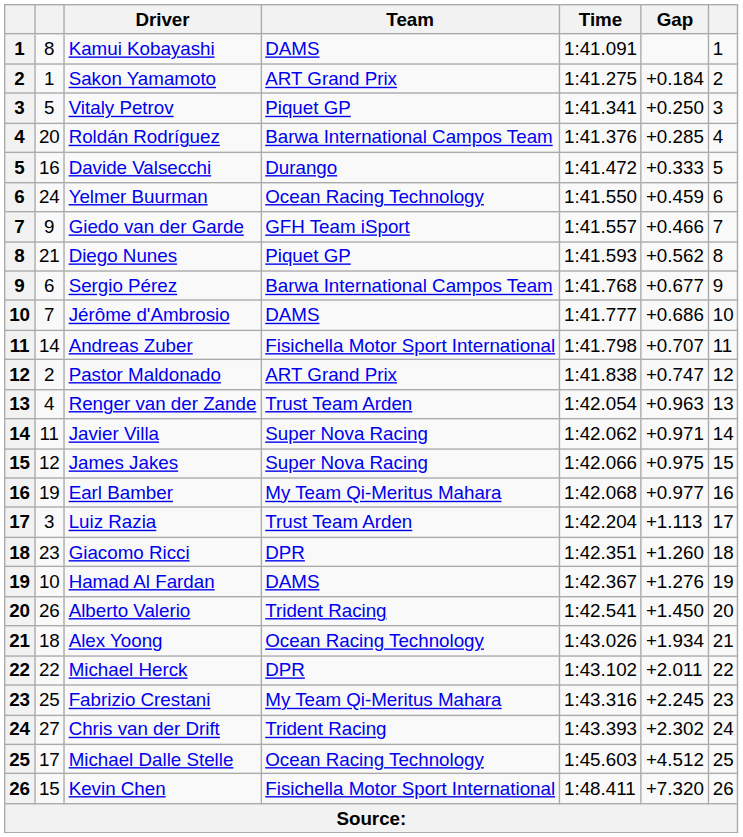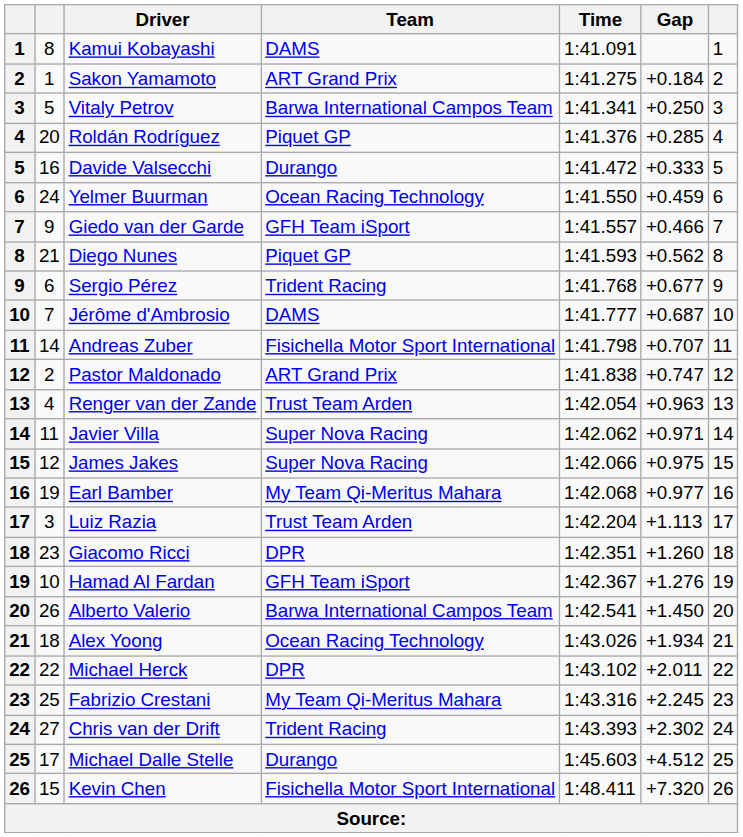Vitaly Petrov | Team: Piquet GP -> Barwa International Campos Team
Roldán Rodríguez | Team: Barwa International Campos Team -> Piquet GP
Sergio Pérez | Team: Barwa International Campos Team -> Trident Racing
Jérôme d'Ambrosio | Gap: +0.686 -> +0.687
Hamad Al Fardan | Team: DAMS -> GFH Team iSport
Alberto Valerio | Team: Trident Racing -> Barwa International Campos Team
Michael Dalle Stelle | Team: Ocean Racing Technology -> Durango
